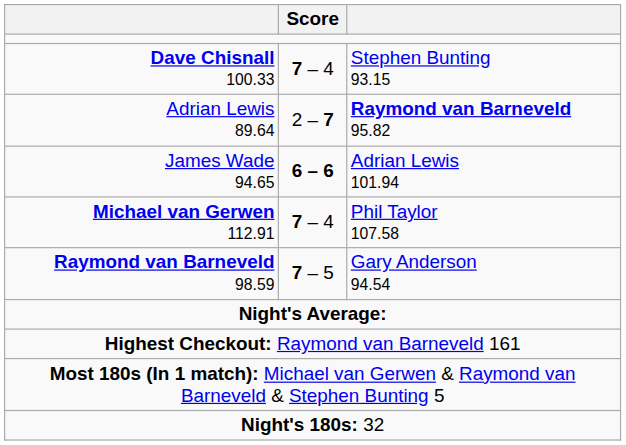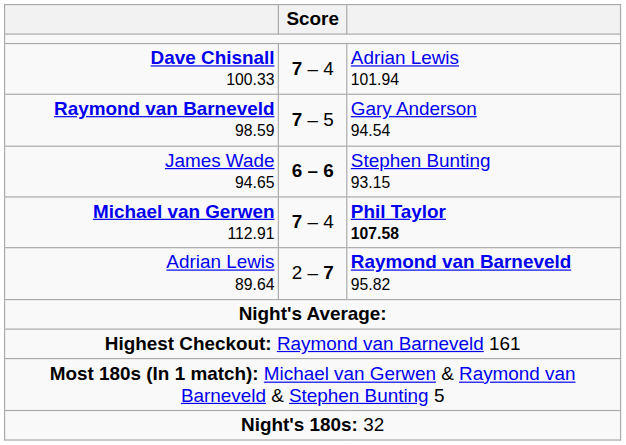Dave Chisnall 100.33 | column 3: Stephen Bunting 93.15 -> Adrian Lewis 101.94
rows swapped: Raymond van Barneveld 98.59 <-> Adrian Lewis 89.64
James Wade 94.65 | column 3: Adrian Lewis 101.94 -> Stephen Bunting 93.15
Michael van Gerwen 112.91 | column 3: normal -> bold
